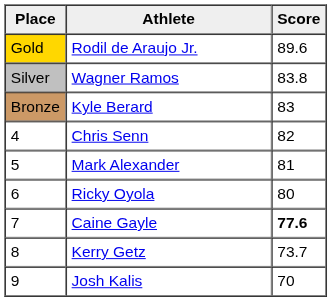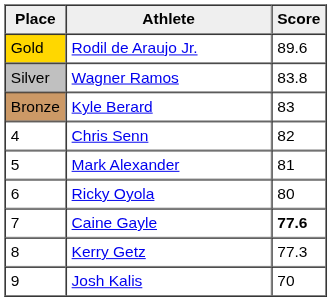Kerry Getz | Score: 73.7 -> 77.3
